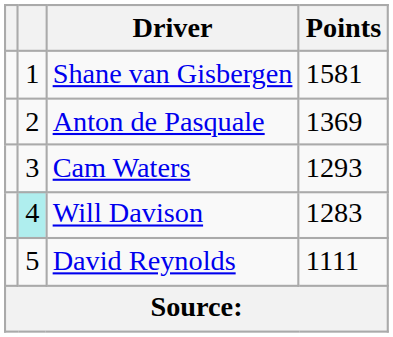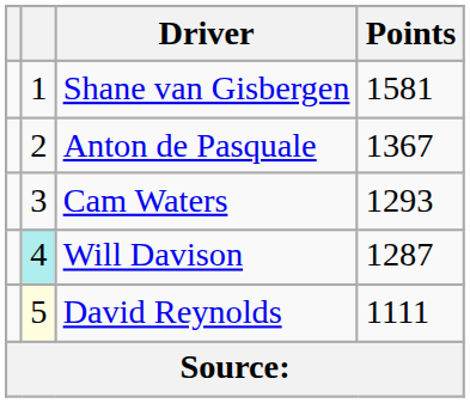Anton de Pasquale | Points: 1369 -> 1367
Will Davison | Points: 1283 -> 1287
David Reynolds | column 2: no background -> lightyellow background
